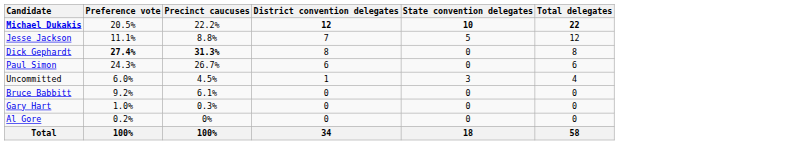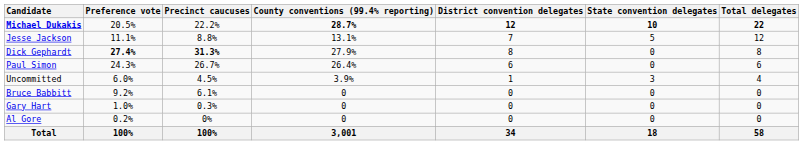+ column: County conventions (99.4% reporting) | 28.7% | 13.1% | 27.9% | 26.4% | 3.9% | 0 | 0 | 0 | 3,001
